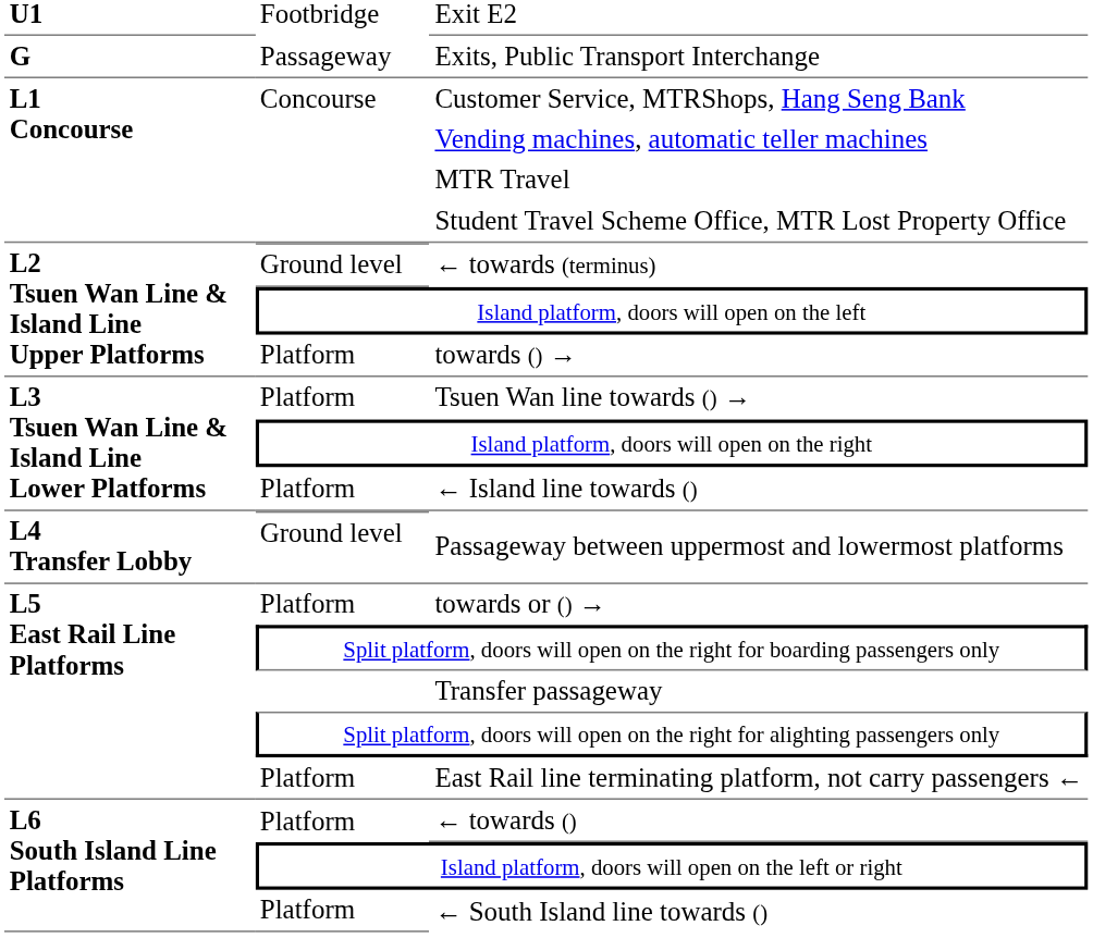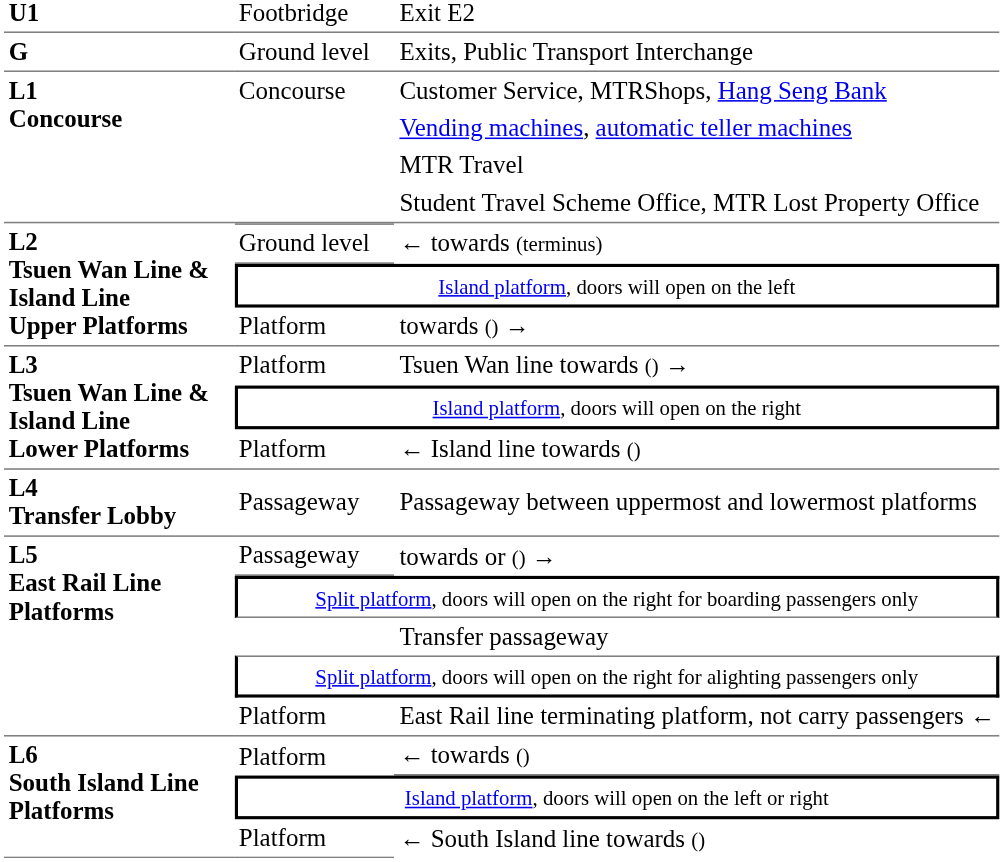Exits, Public Transport Interchange | column 2: Passageway -> Ground level
Passageway between uppermost and lowermost platforms | column 2: Ground level -> Passageway
towards or () → | column 2: Platform -> Passageway
